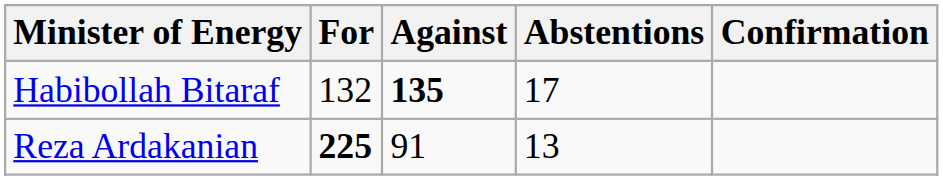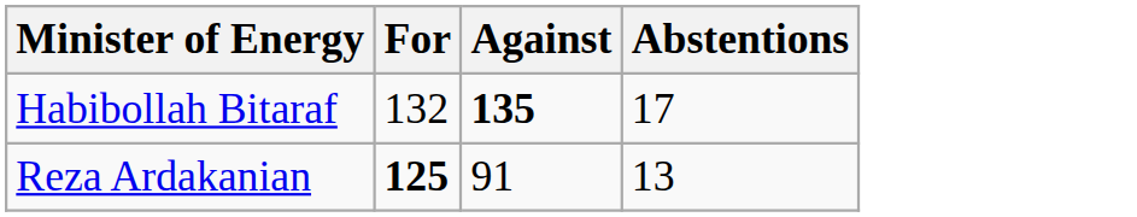- column: Confirmation
Reza Ardakanian | For: 225 -> 125
